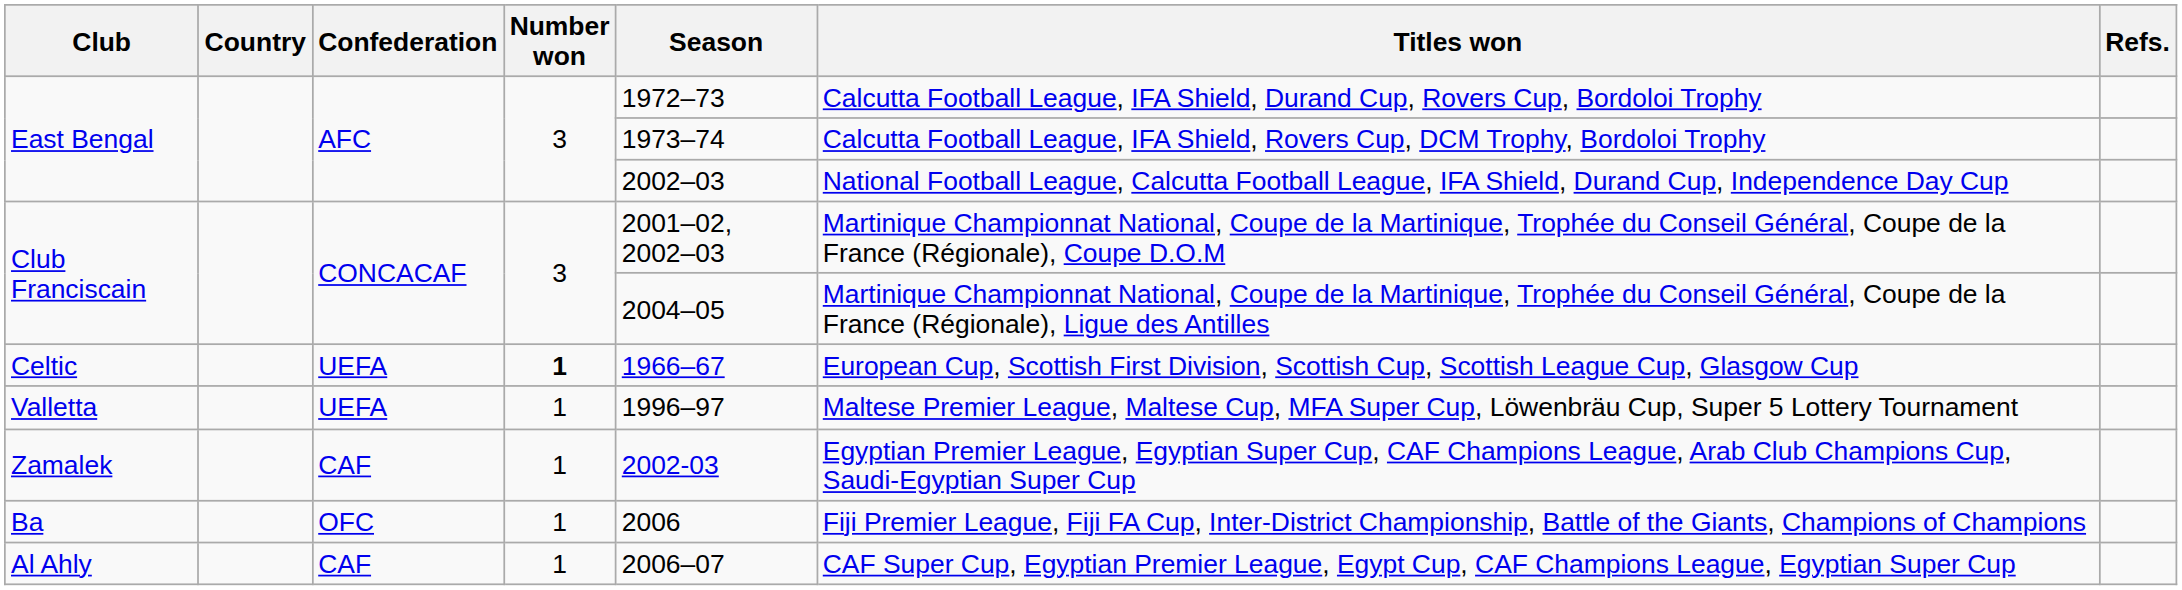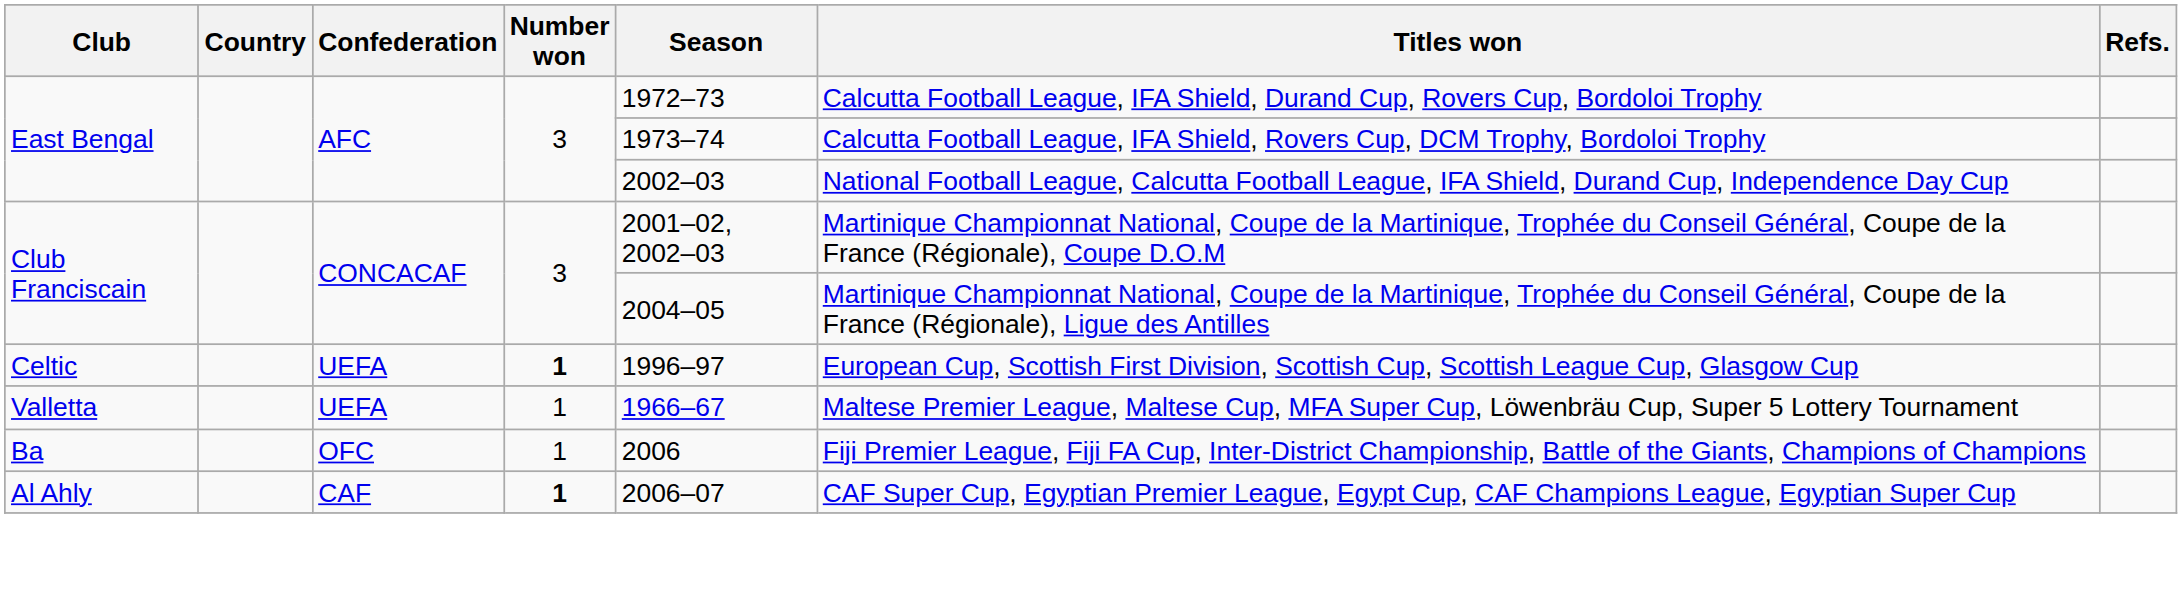Celtic | Season: 1966–67 -> 1996–97
Valletta | Season: 1996–97 -> 1966–67
- row: Zamalek | CAF | 1 | 2002-03 | Egyptian Premier League, Egyptian Super Cup, CAF Champions League, Arab Club Champions Cup, Saudi-Egyptian Super Cup
Al Ahly | Number won: normal -> bold
